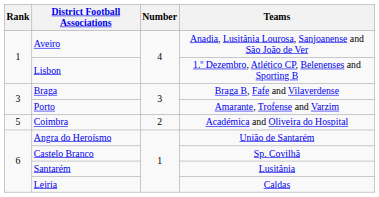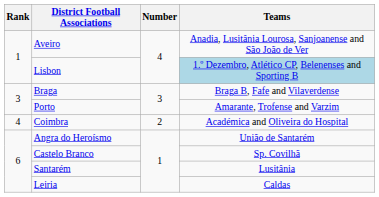Lisbon | Teams: no background -> lightblue background
Coimbra | Rank: 5 -> 4
